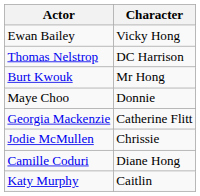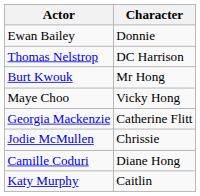Ewan Bailey | Character: Vicky Hong -> Donnie
Maye Choo | Character: Donnie -> Vicky Hong
